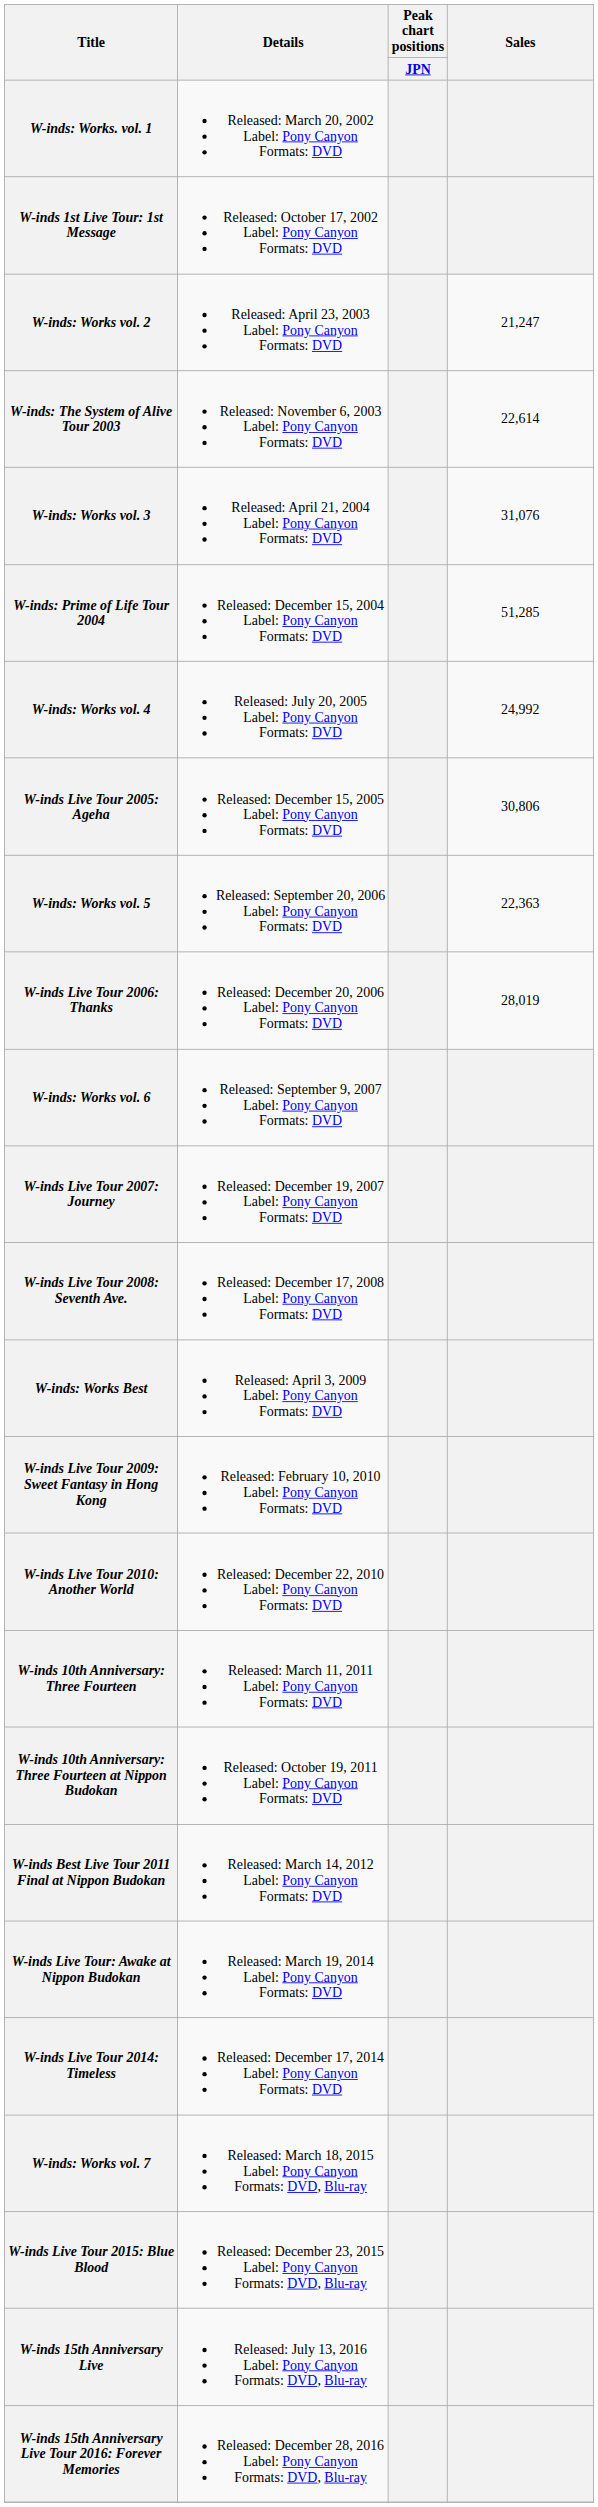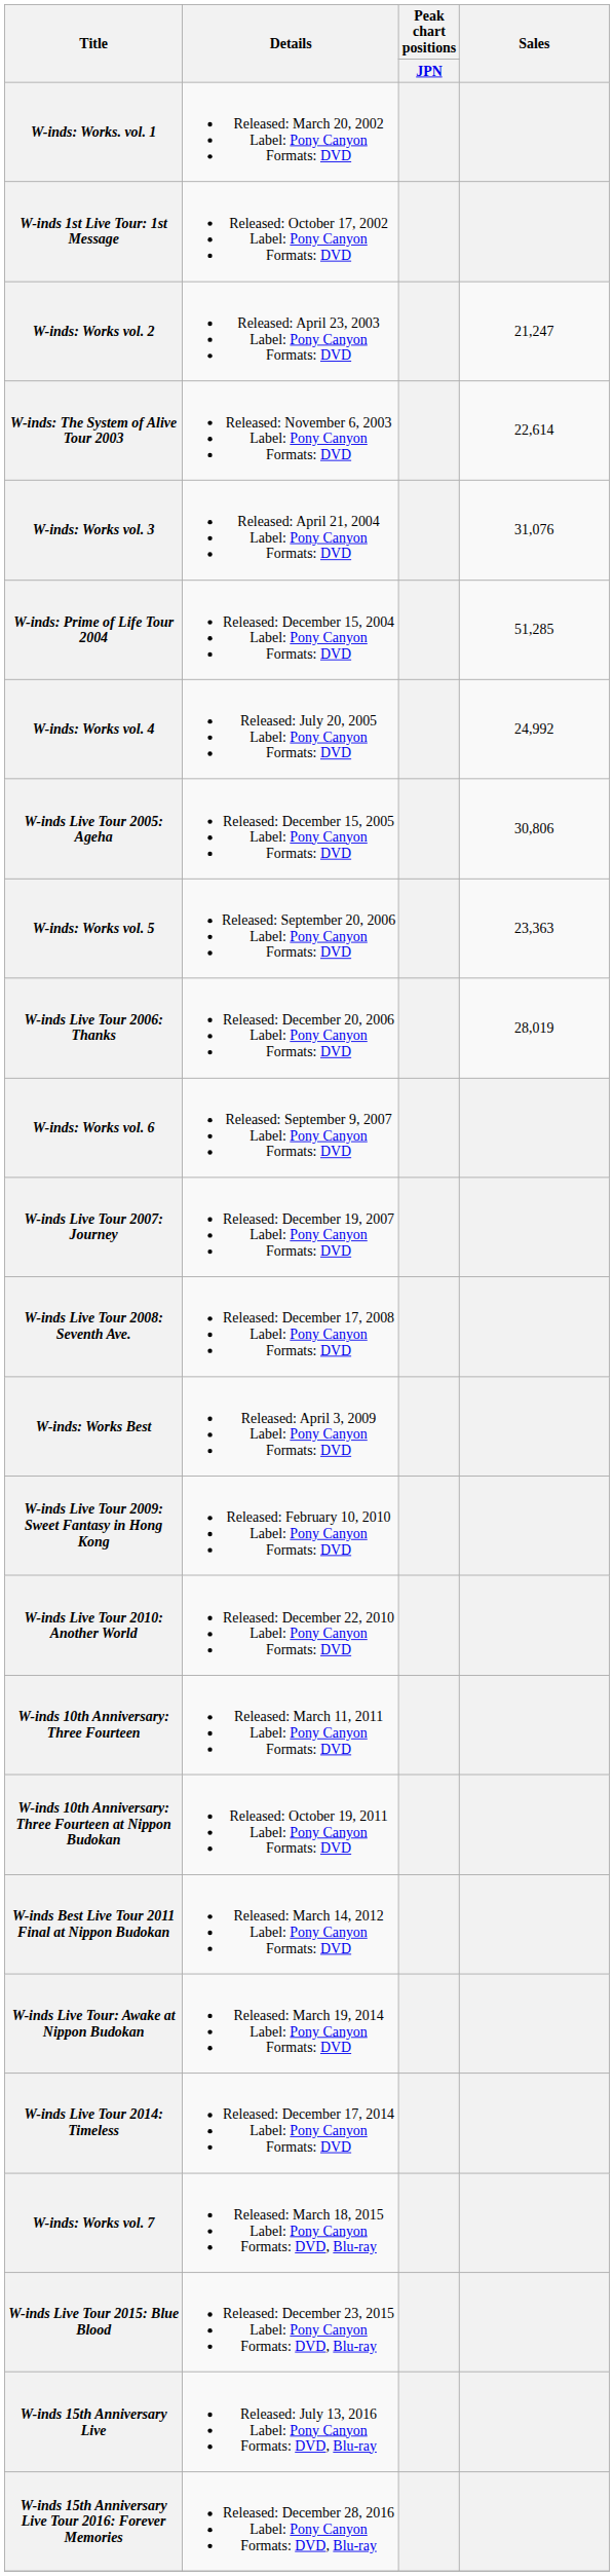W-inds: Works vol. 5 | Sales: 22,363 -> 23,363
